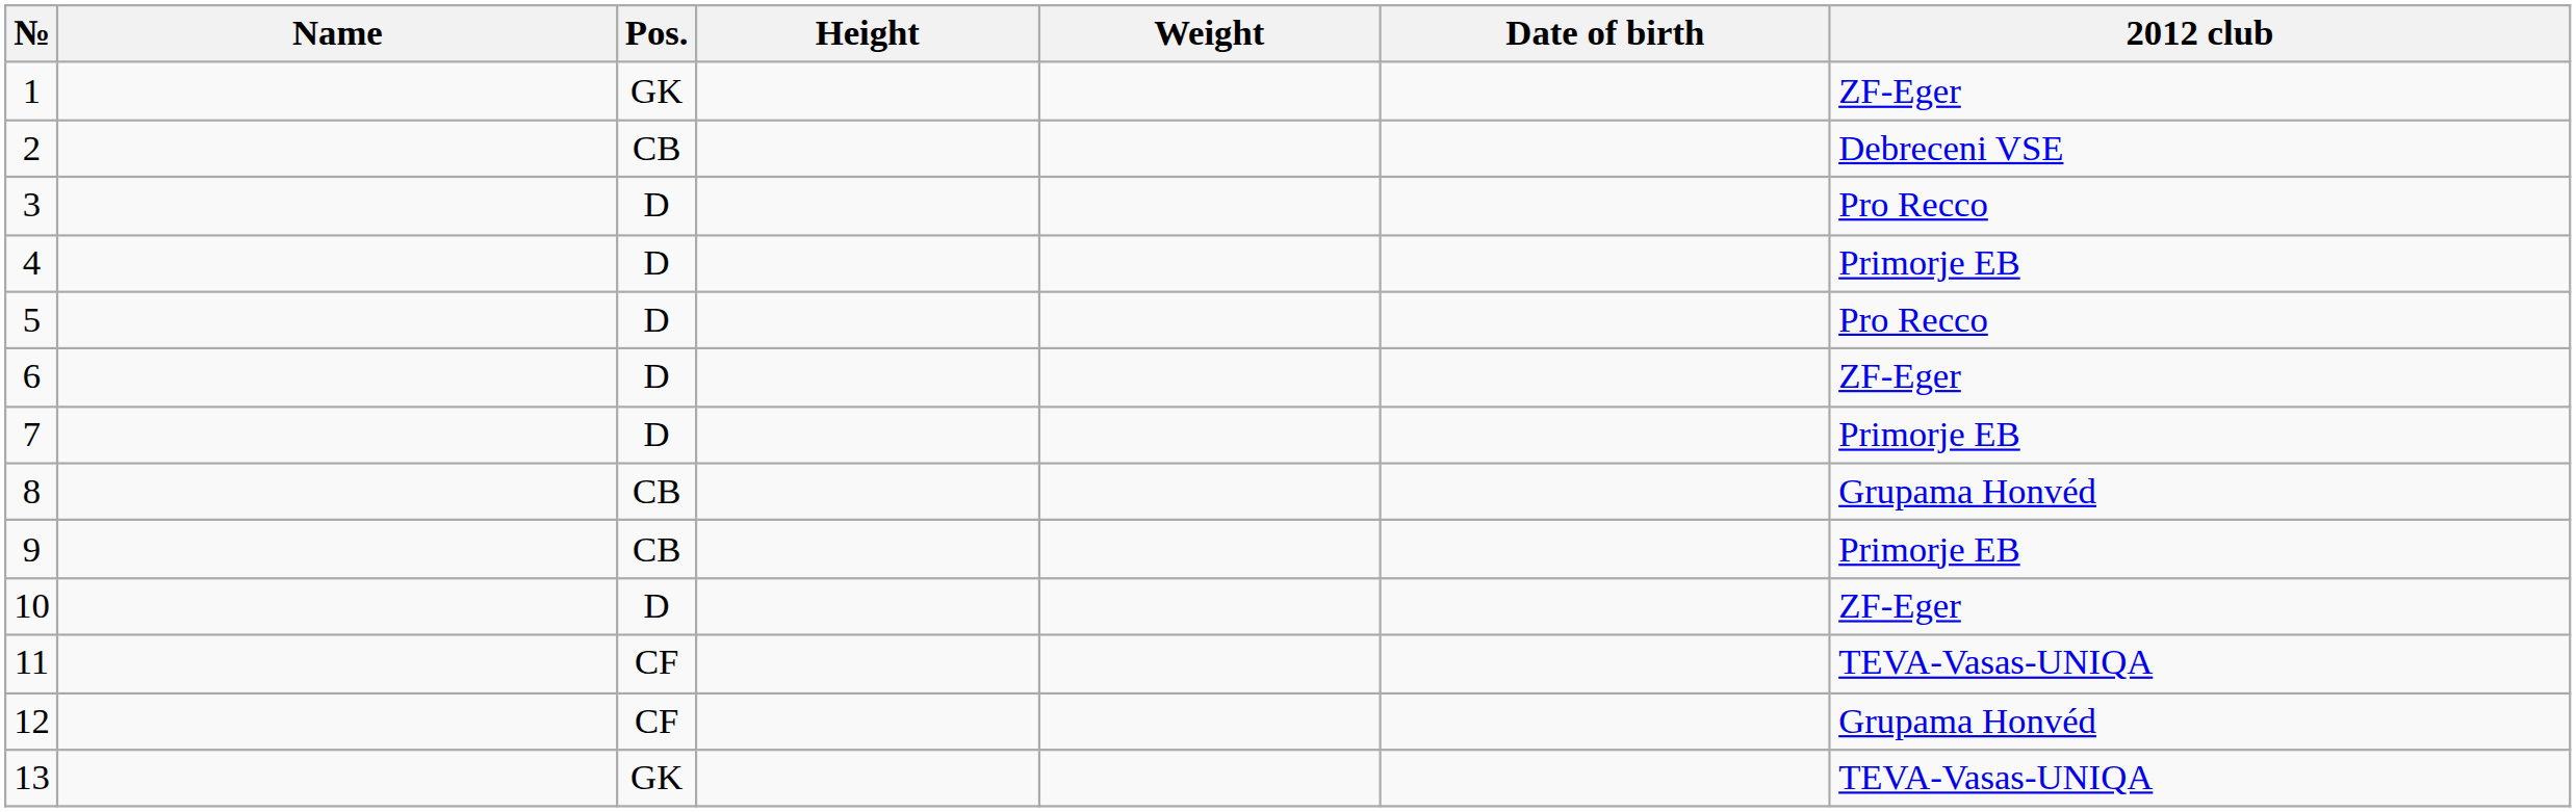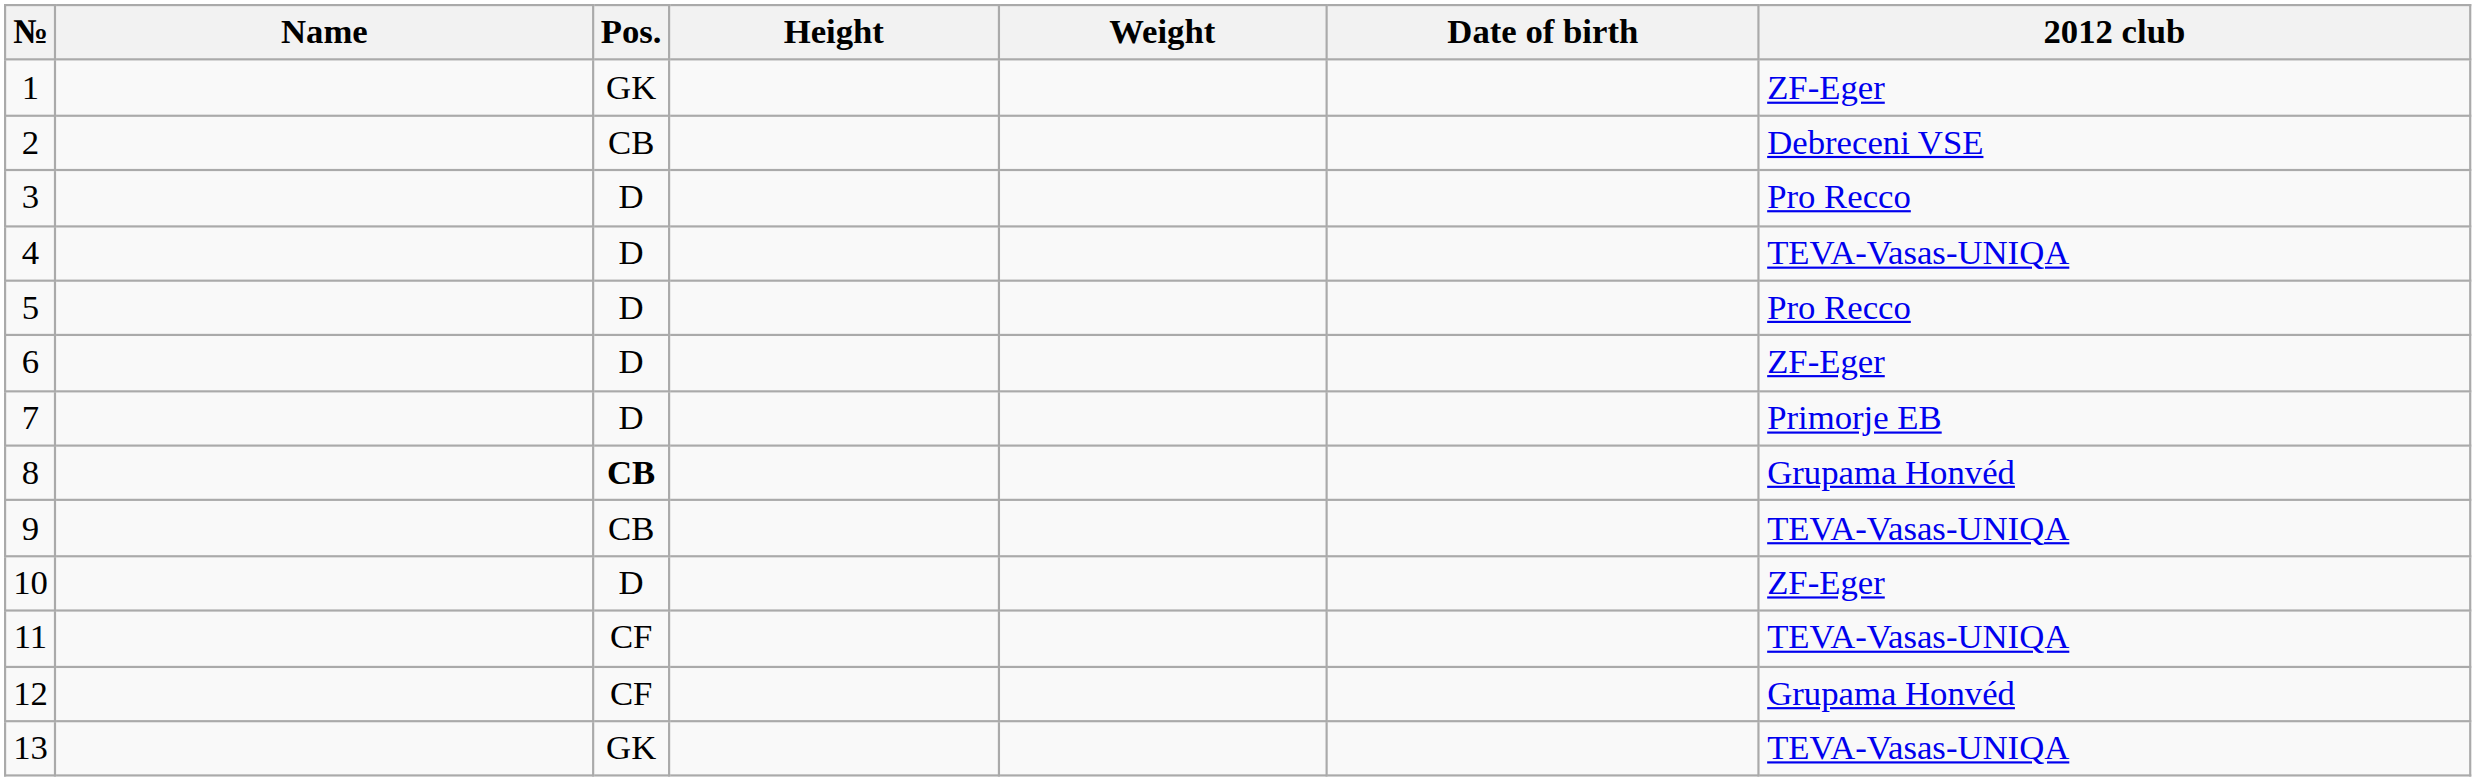4 | 2012 club: Primorje EB -> TEVA-Vasas-UNIQA
8 | Pos.: normal -> bold
9 | 2012 club: Primorje EB -> TEVA-Vasas-UNIQA
